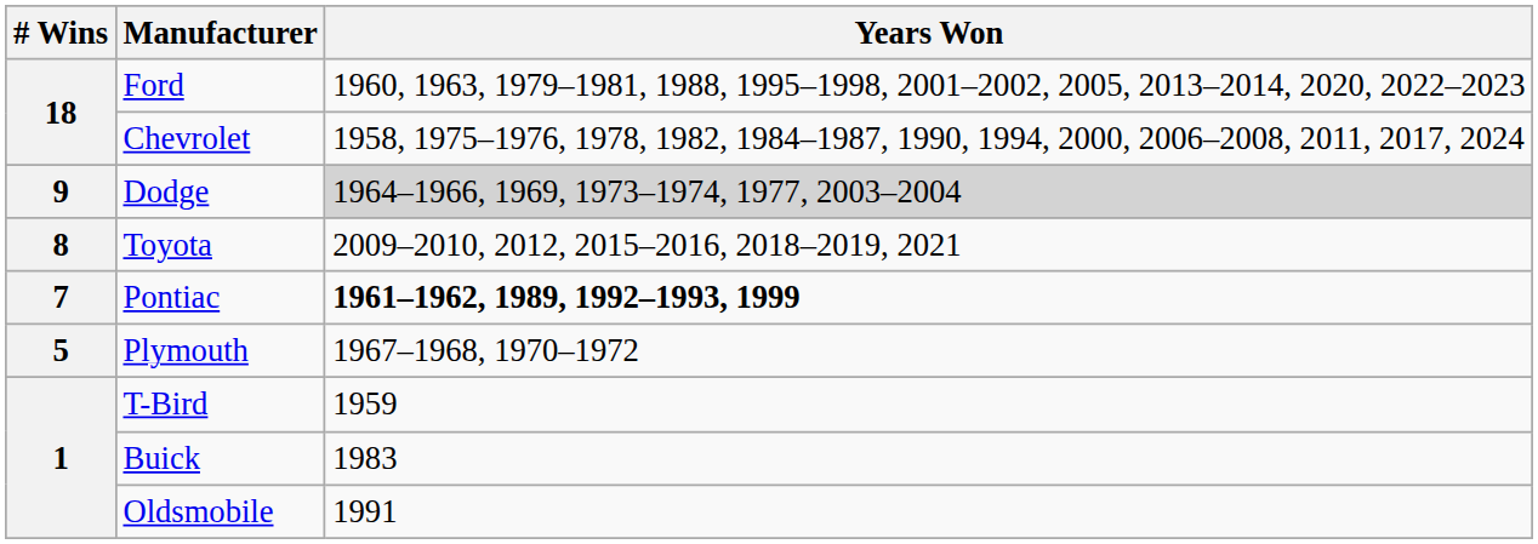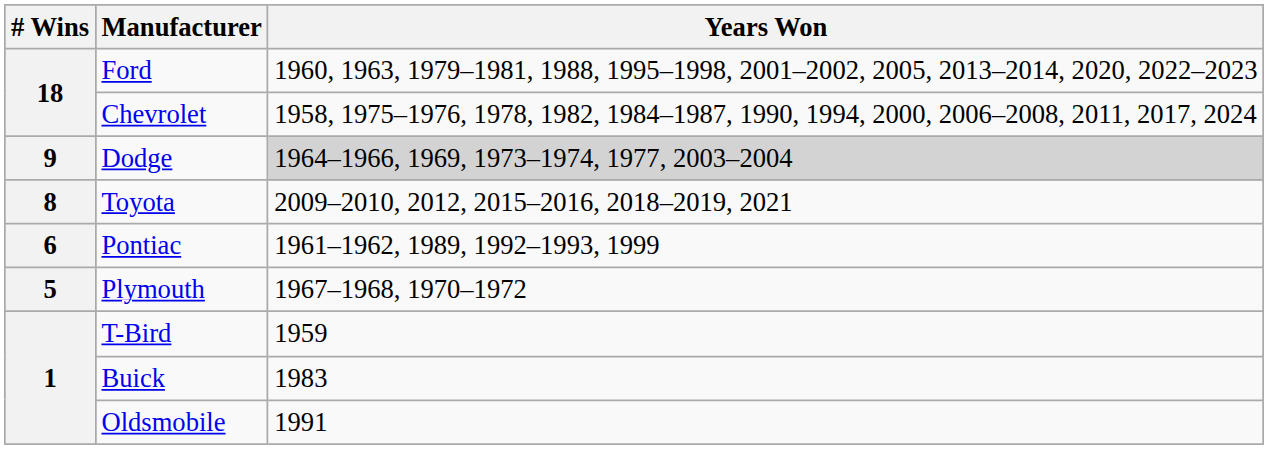Pontiac | # Wins: 7 -> 6
Pontiac | Years Won: bold -> normal
